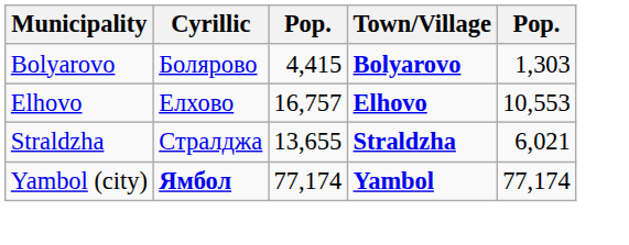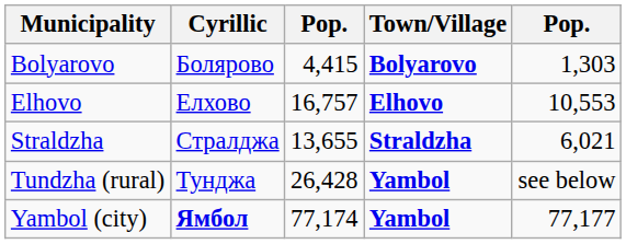+ row: Tundzha (rural) | Тунджа | 26,428 | Yambol | see below
Yambol (city) | column 5: 77,174 -> 77,177
